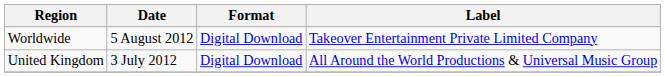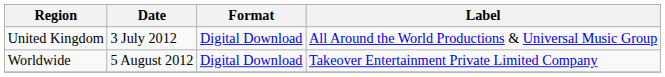rows swapped: United Kingdom <-> Worldwide
